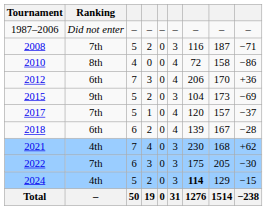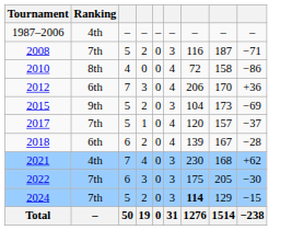1987–2006 | Ranking: Did not enter -> 4th
2024 | Ranking: 4th -> 7th
